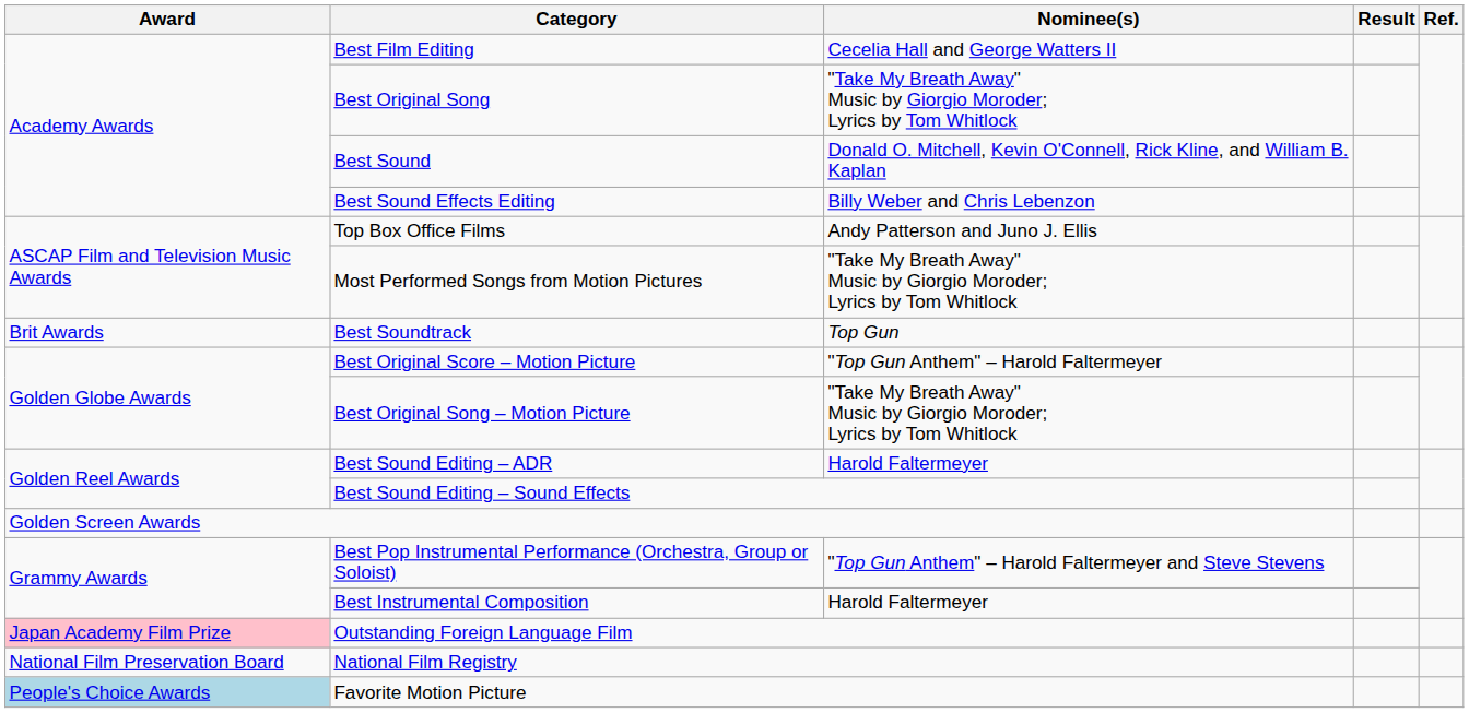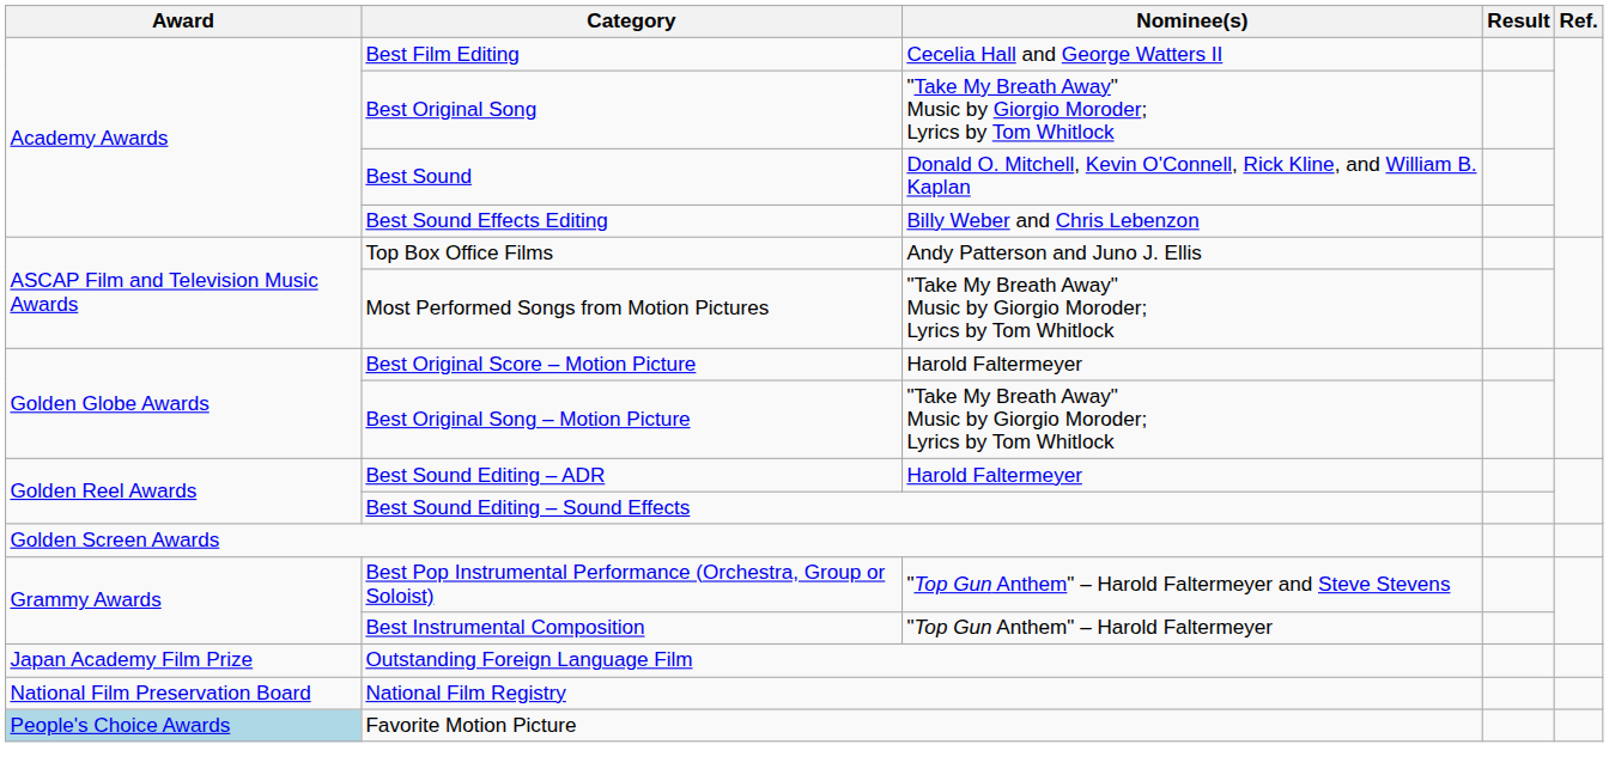- row: Brit Awards | Best Soundtrack | Top Gun
Best Original Score – Motion Picture | Nominee(s): "Top Gun Anthem" – Harold Faltermeyer -> Harold Faltermeyer
Best Instrumental Composition | Nominee(s): Harold Faltermeyer -> "Top Gun Anthem" – Harold Faltermeyer
Outstanding Foreign Language Film | Award: pink background -> no background
